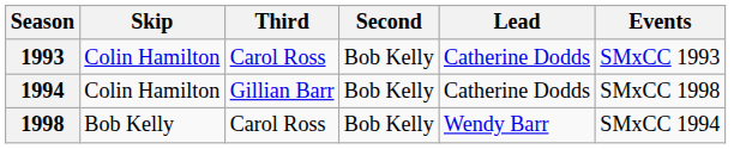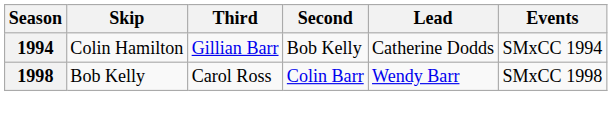- row: 1993 | Colin Hamilton | Carol Ross | Bob Kelly | Catherine Dodds | SMxCC 1993
1994 | Events: SMxCC 1998 -> SMxCC 1994
1998 | Second: Bob Kelly -> Colin Barr
1998 | Events: SMxCC 1994 -> SMxCC 1998
